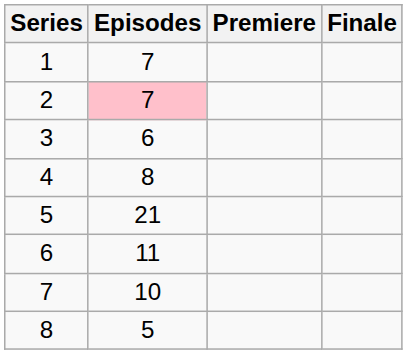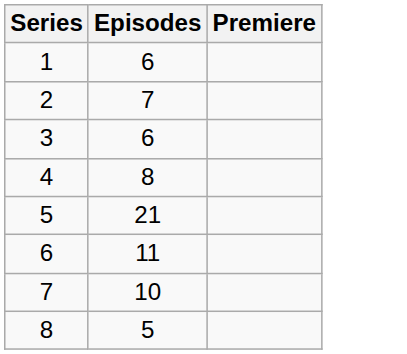- column: Finale
1 | Episodes: 7 -> 6
2 | Episodes: pink background -> no background
